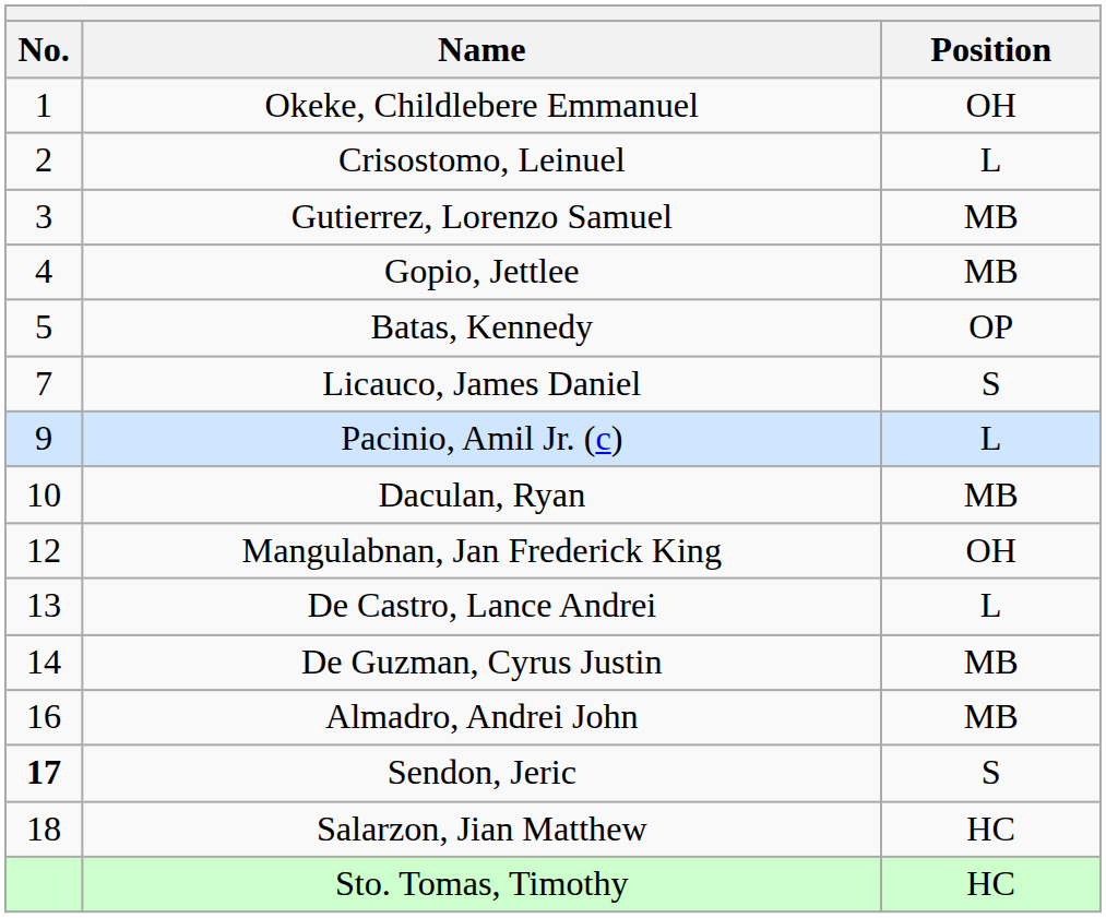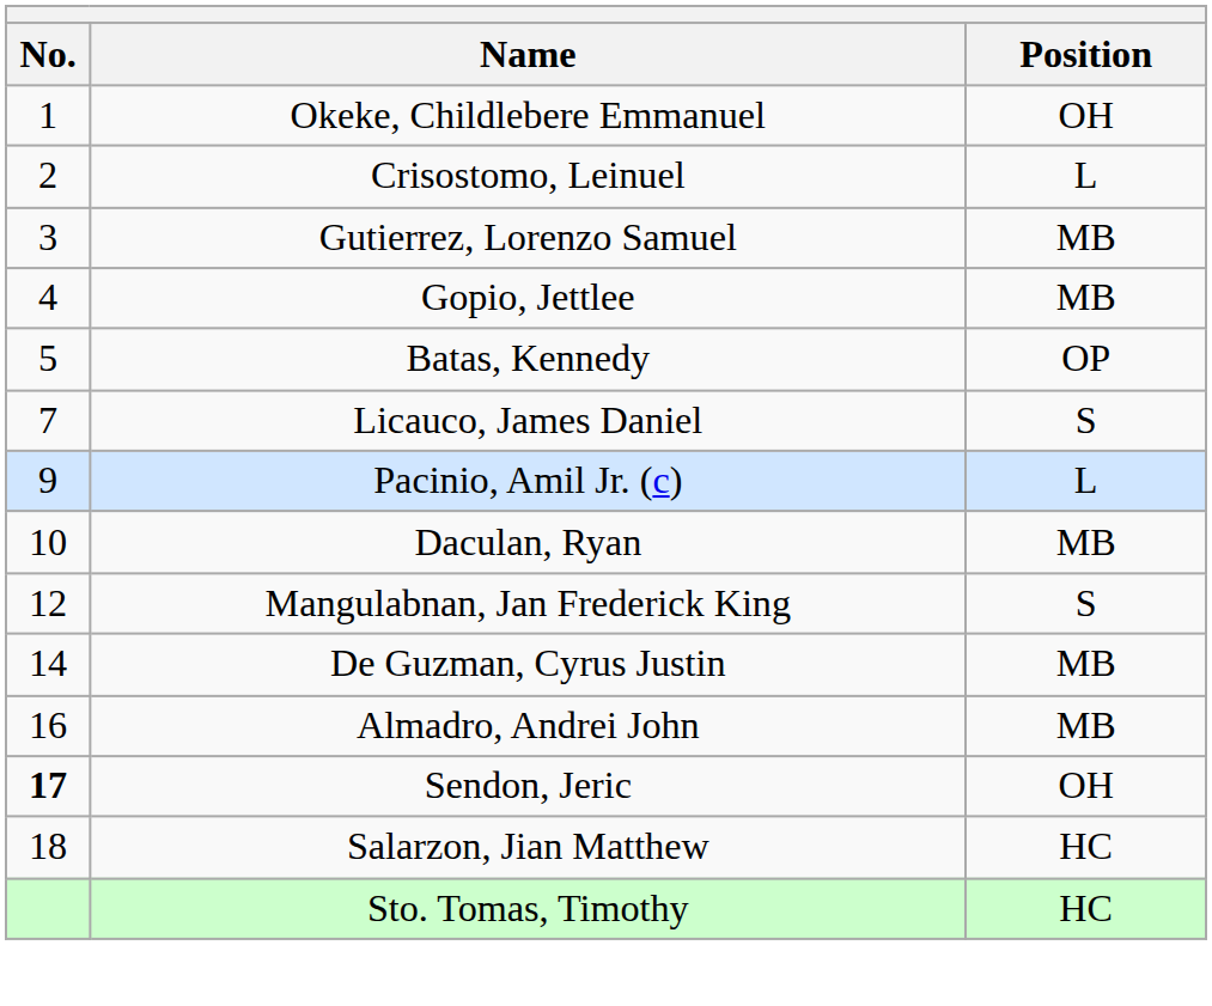Mangulabnan, Jan Frederick King | Position: OH -> S
- row: 13 | De Castro, Lance Andrei | L
Sendon, Jeric | Position: S -> OH
